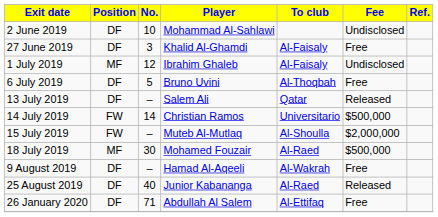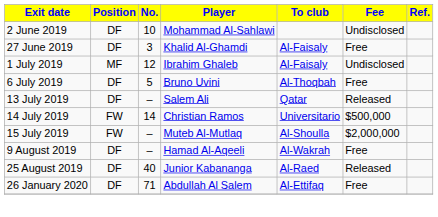- row: 18 July 2019 | MF | 30 | Mohamed Fouzair | Al-Raed | $500,000
